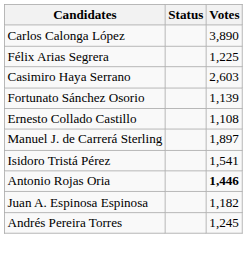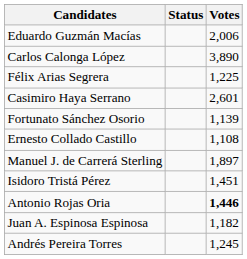+ row: Eduardo Guzmán Macías | 2,006
Casimiro Haya Serrano | Votes: 2,603 -> 2,601
Isidoro Tristá Pérez | Votes: 1,541 -> 1,451
